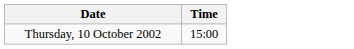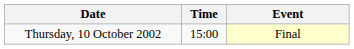+ column: Event | Final
